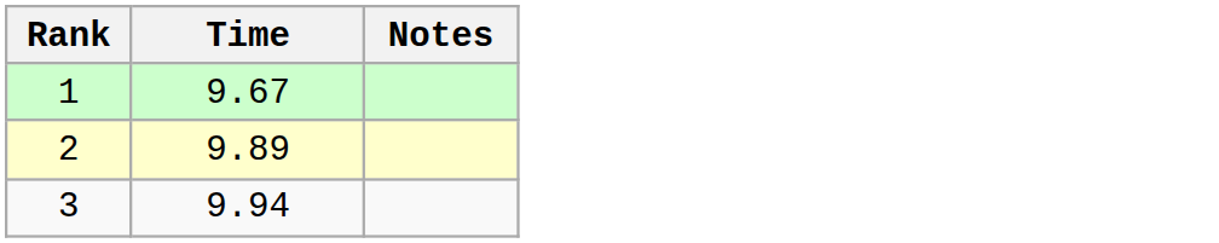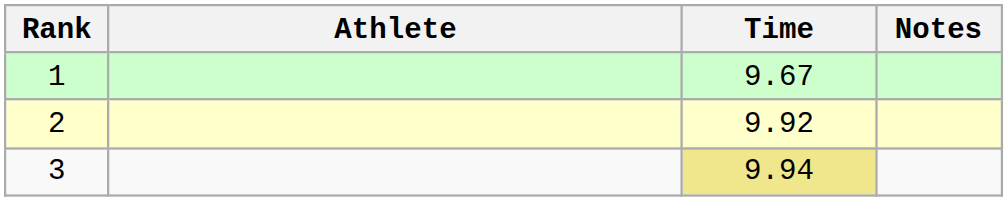+ column: Athlete
2 | Time: 9.89 -> 9.92
3 | Time: no background -> khaki background
